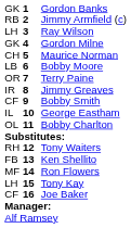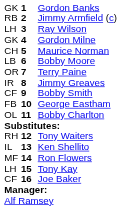George Eastham | column 1: IL -> FB
Ken Shellito | column 1: FB -> IL
